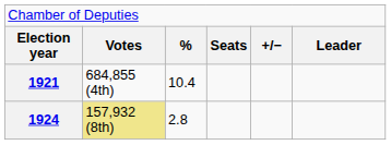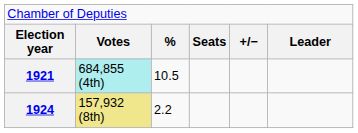1921 | column 2: no background -> paleturquoise background
1921 | column 3: 10.4 -> 10.5
1924 | column 3: 2.8 -> 2.2
